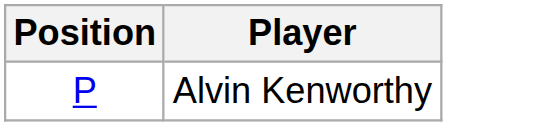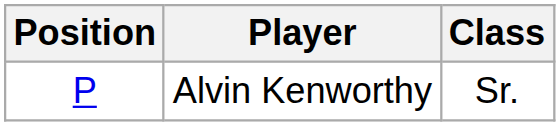+ column: Class | Sr.
